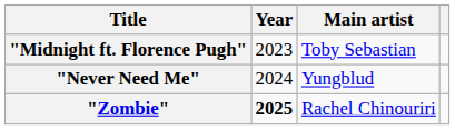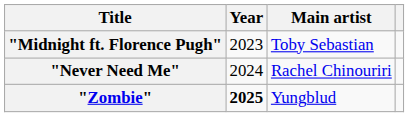"Never Need Me" | Main artist: Yungblud -> Rachel Chinouriri
"Zombie" | Main artist: Rachel Chinouriri -> Yungblud
